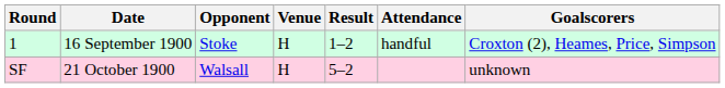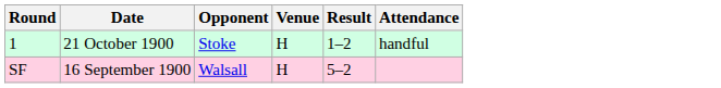- column: Goalscorers | Croxton (2), Heames, Price, Simpson | unknown
1 | Date: 16 September 1900 -> 21 October 1900
SF | Date: 21 October 1900 -> 16 September 1900
